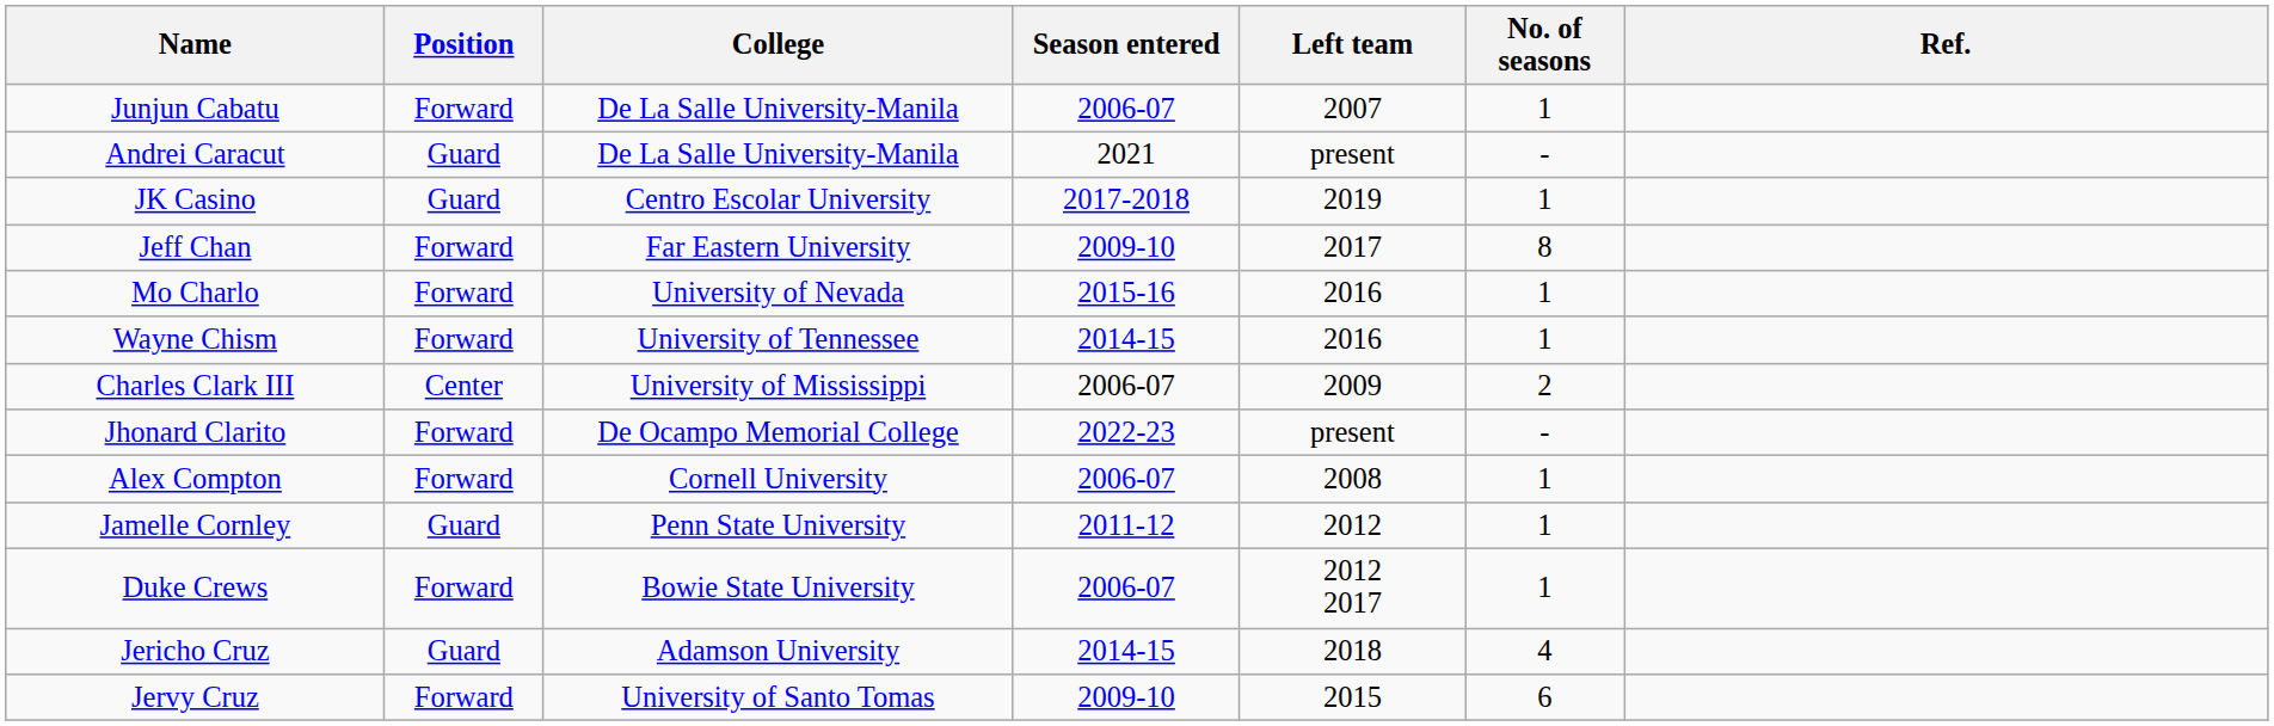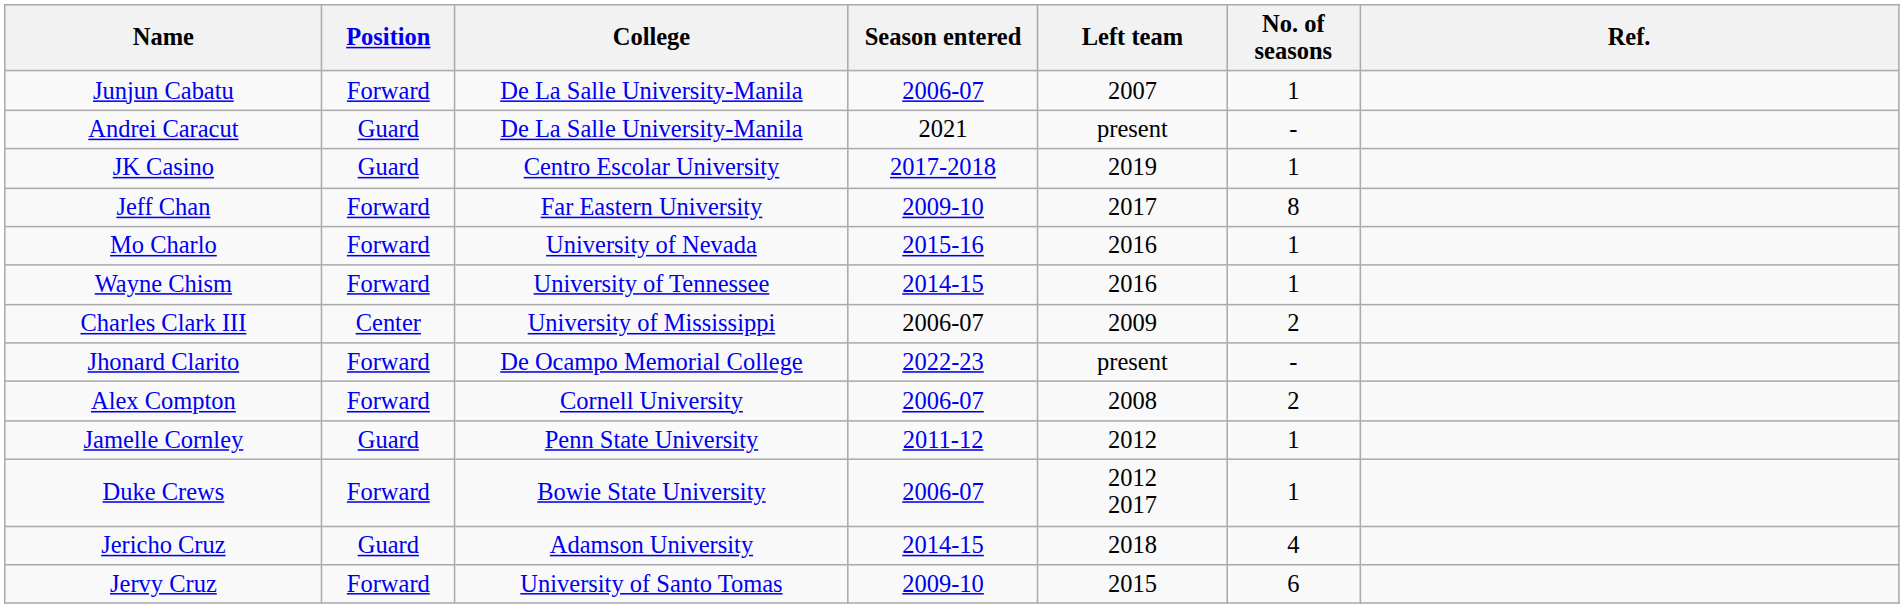Alex Compton | No. of seasons: 1 -> 2
